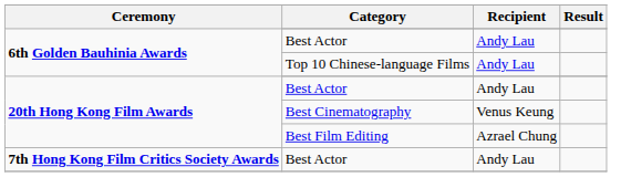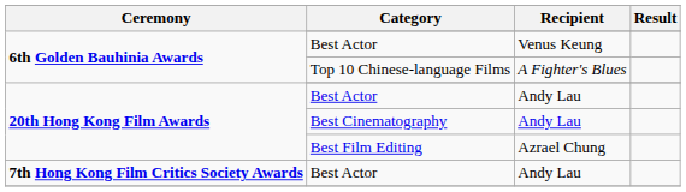6th Golden Bauhinia Awards / Best Actor | Recipient: Andy Lau -> Venus Keung
Top 10 Chinese-language Films | Recipient: Andy Lau -> A Fighter's Blues
Best Cinematography | Recipient: Venus Keung -> Andy Lau
